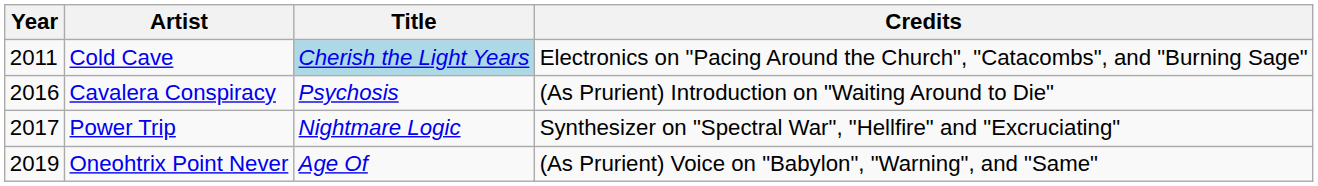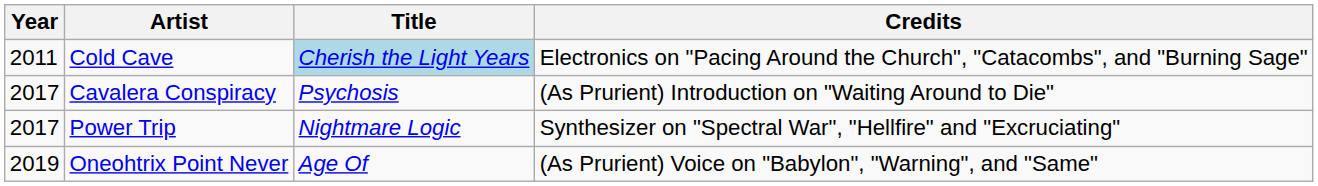Cavalera Conspiracy | Year: 2016 -> 2017
